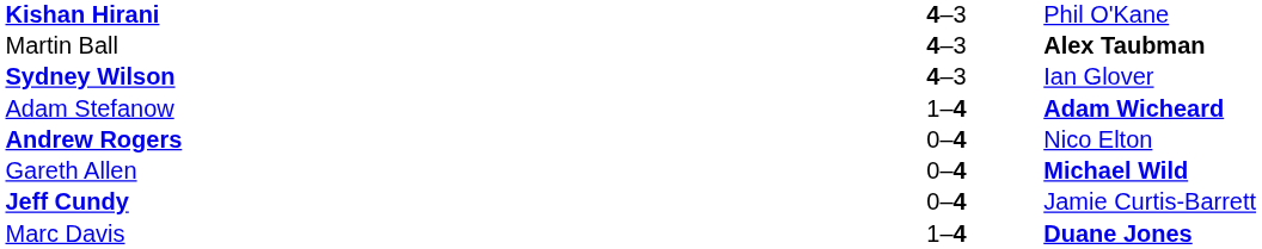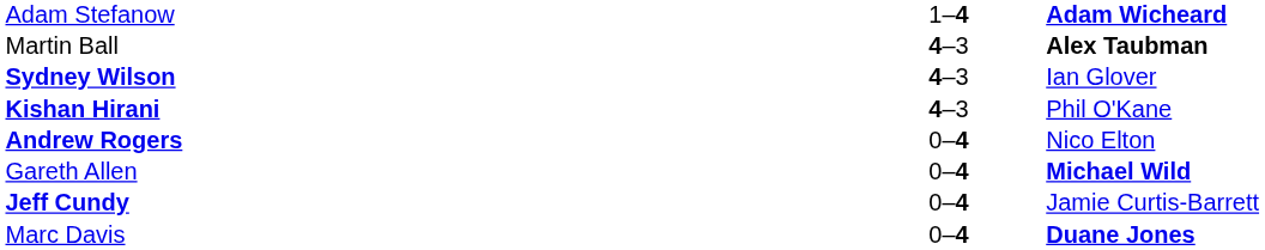rows swapped: Adam Stefanow <-> Kishan Hirani
Marc Davis | column 2: 1–4 -> 0–4
